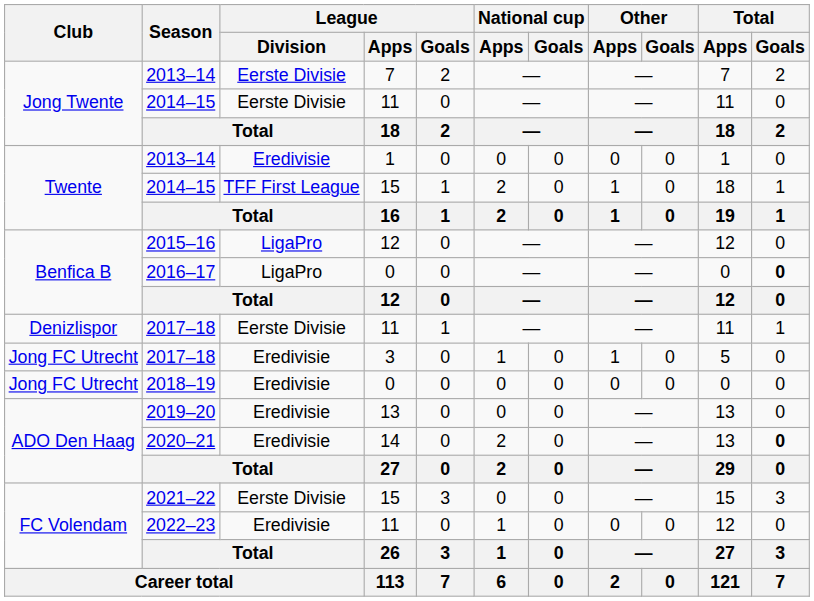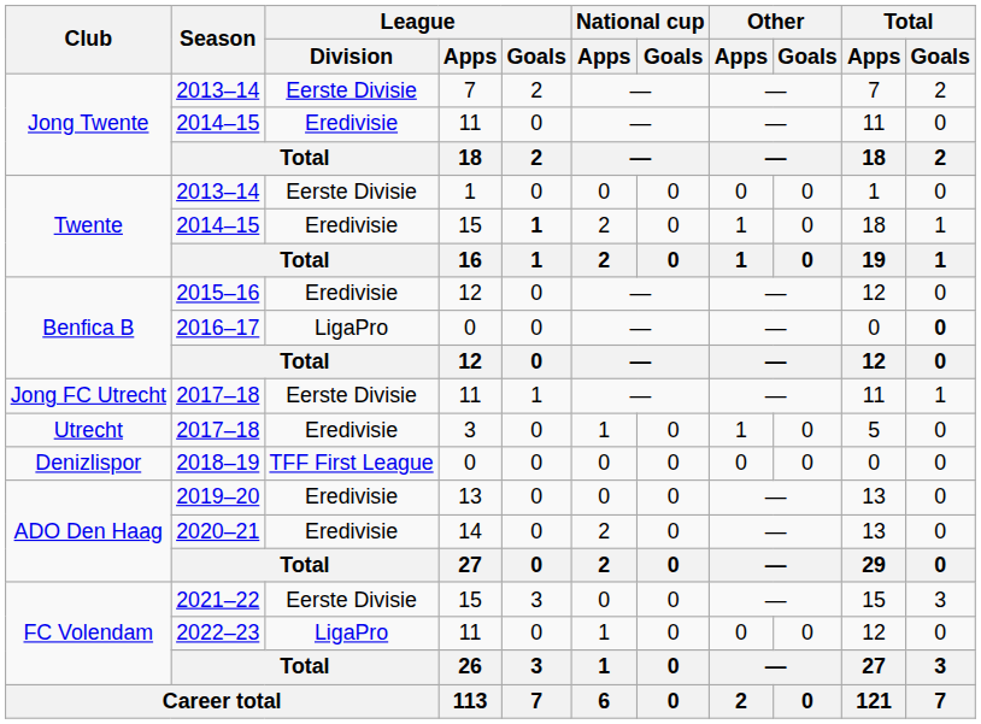2014–15 / 11 | League / Division: Eerste Divisie -> Eredivisie
2013–14 / 1 | League / Division: Eredivisie -> Eerste Divisie
2014–15 / 15 | League / Division: TFF First League -> Eredivisie
2014–15 / 15 | League / Goals: normal -> bold
2015–16 | League / Division: LigaPro -> Eredivisie
2017–18 / 11 | Club: Denizlispor -> Jong FC Utrecht
2017–18 / 3 | Club: Jong FC Utrecht -> Utrecht
2018–19 | Club: Jong FC Utrecht -> Denizlispor
2018–19 | League / Division: Eredivisie -> TFF First League
2020–21 | Total / Goals: bold -> normal
2022–23 | League / Division: Eredivisie -> LigaPro
